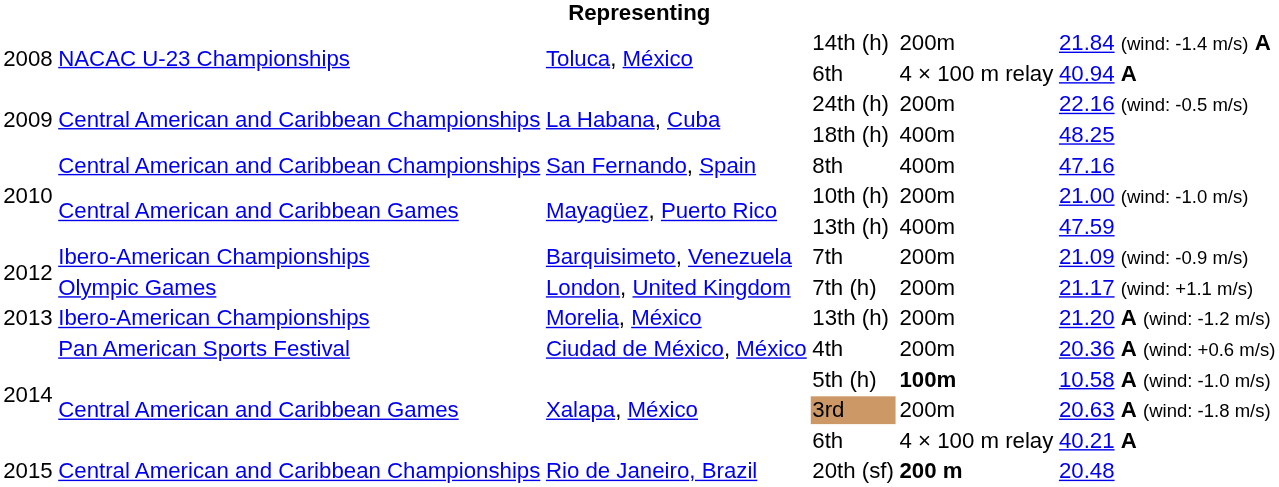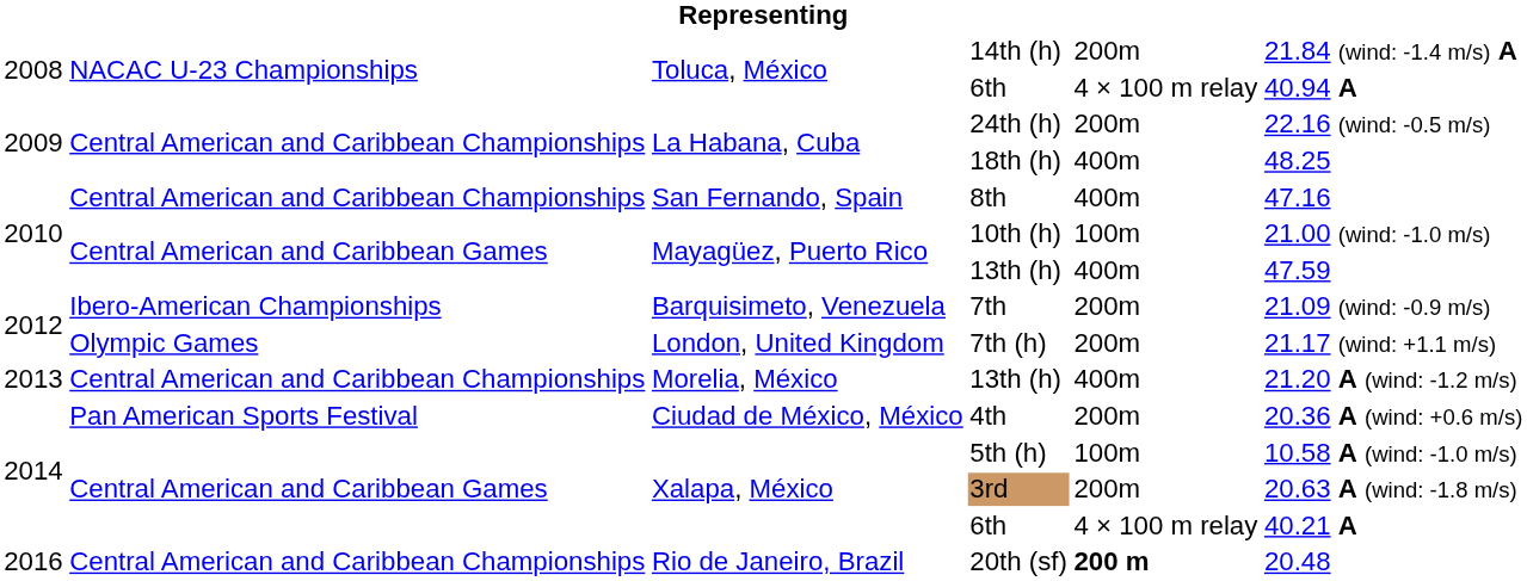10th (h) | column 5: 200m -> 100m
Morelia, México / 13th (h) | column 2: Ibero-American Championships -> Central American and Caribbean Championships
Morelia, México / 13th (h) | column 5: 200m -> 400m
5th (h) | column 5: bold -> normal
20th (sf) | column 1: 2015 -> 2016
